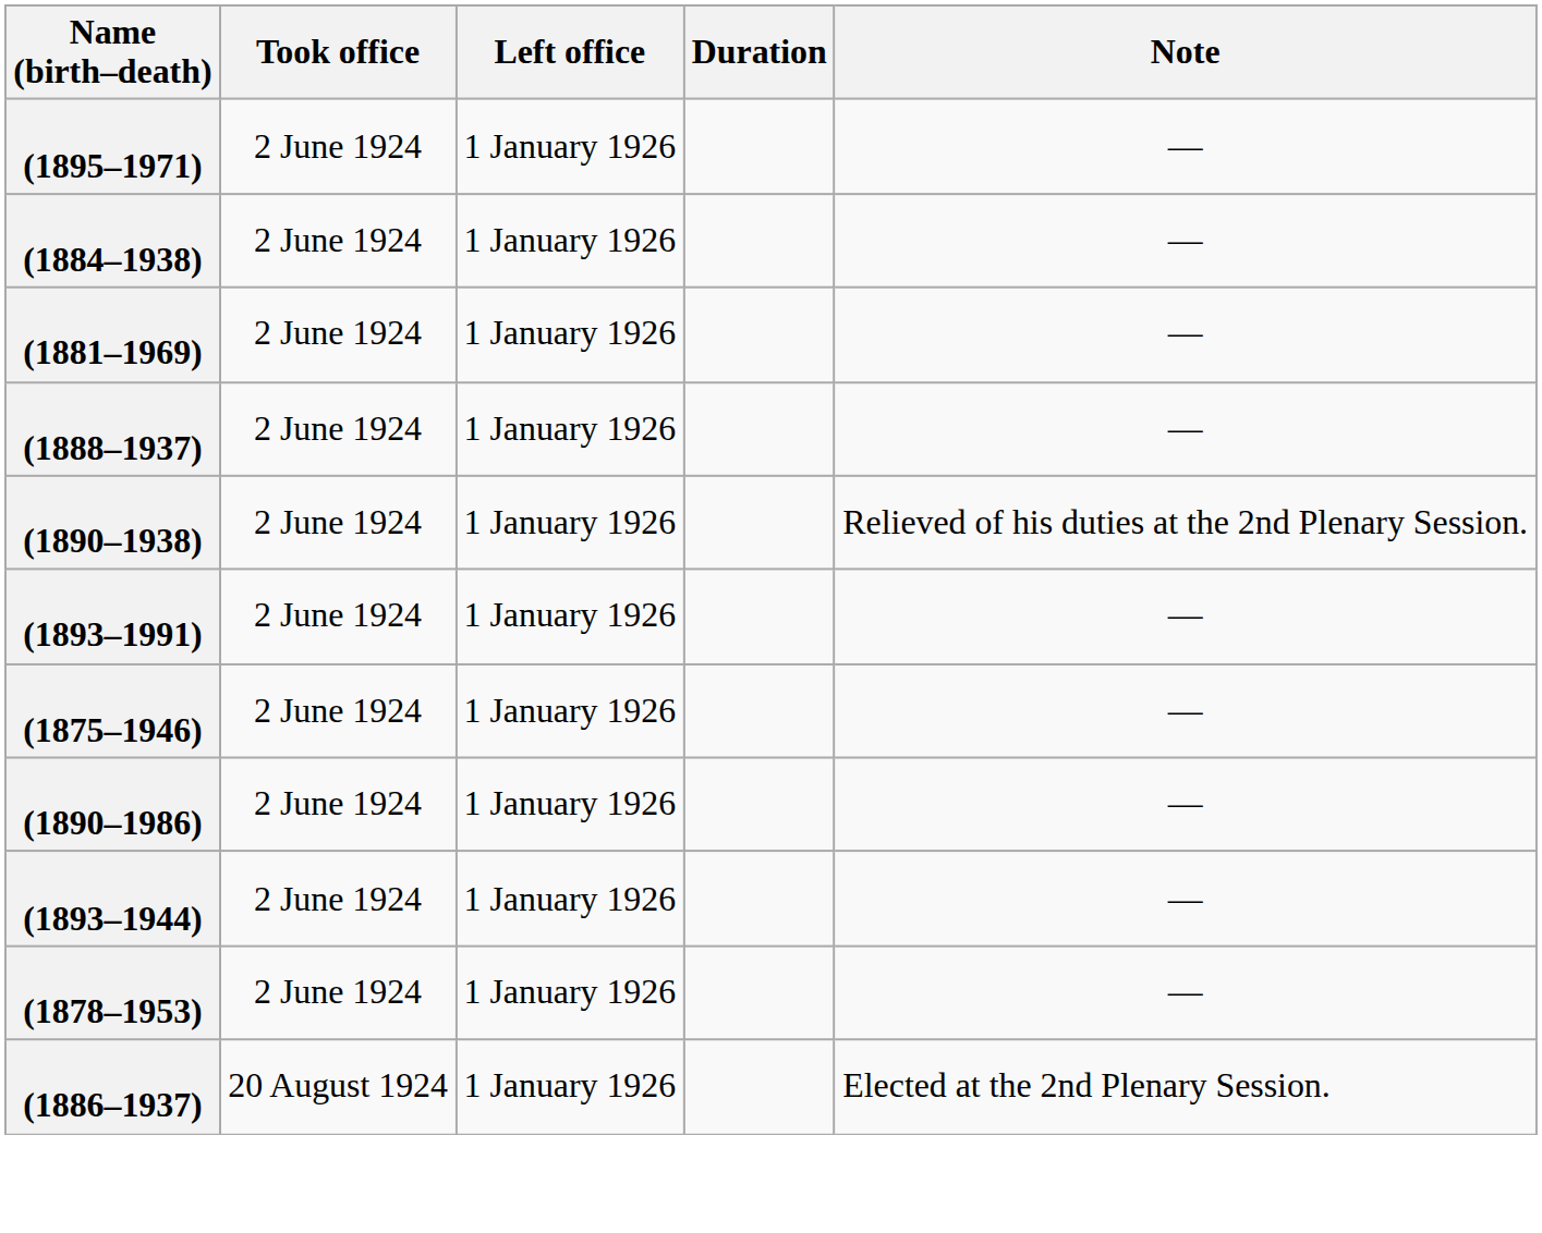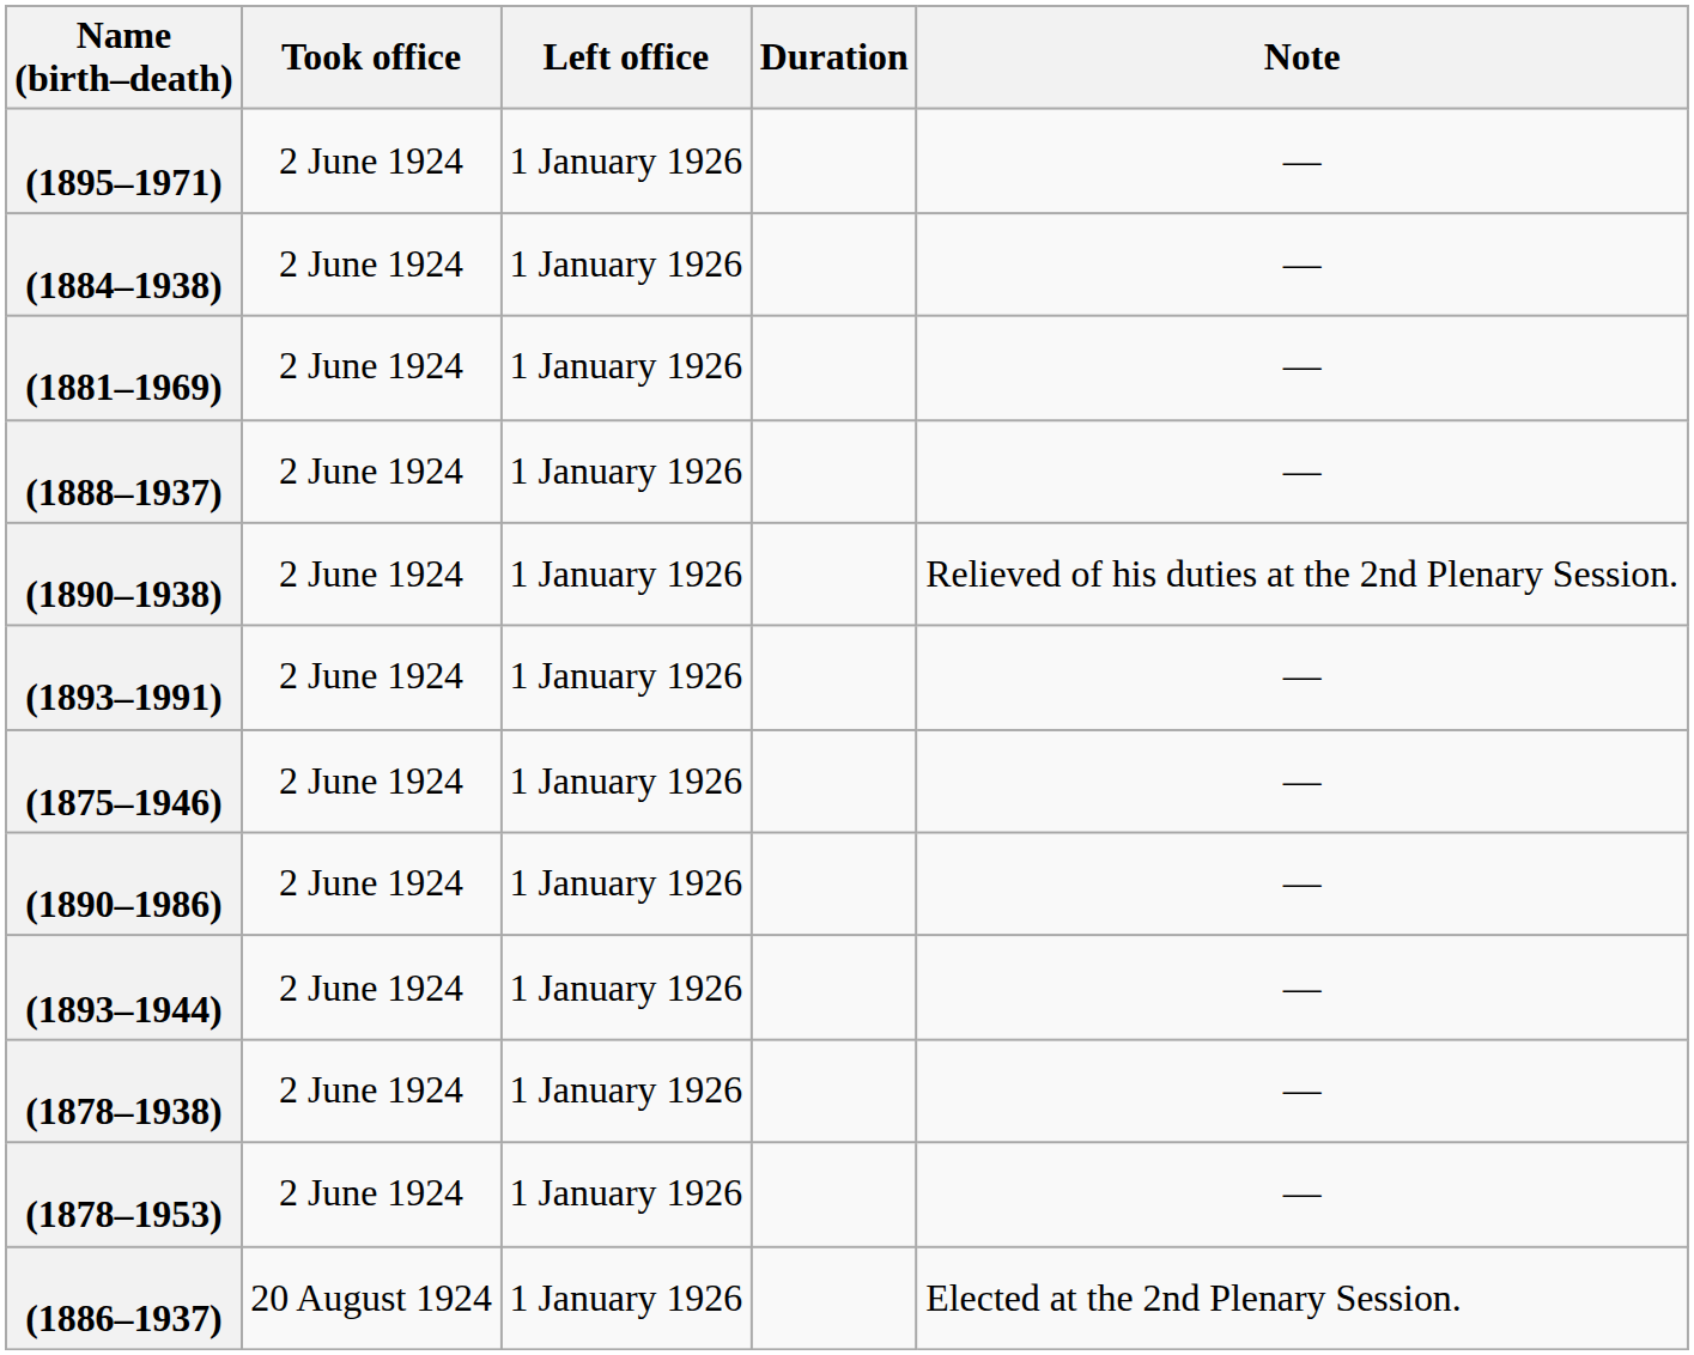+ row: (1878–1938) | 2 June 1924 | 1 January 1926 | —
